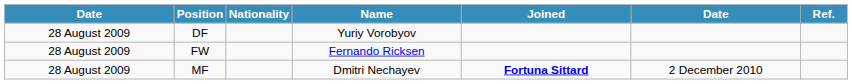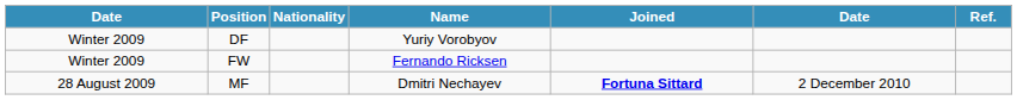DF | column 1: 28 August 2009 -> Winter 2009
FW | column 1: 28 August 2009 -> Winter 2009
